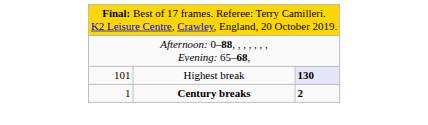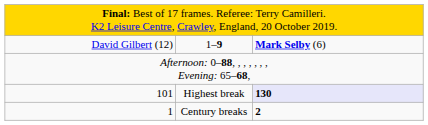+ row: David Gilbert (12) | 1–9 | Mark Selby (6)
1 | column 2: bold -> normal
